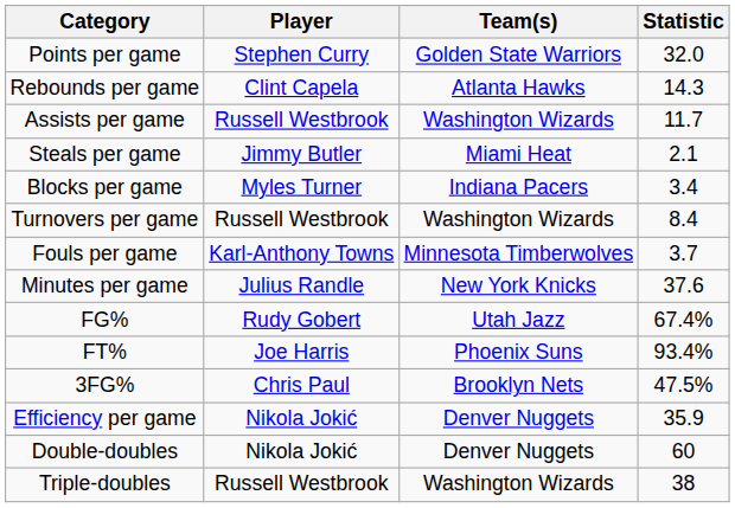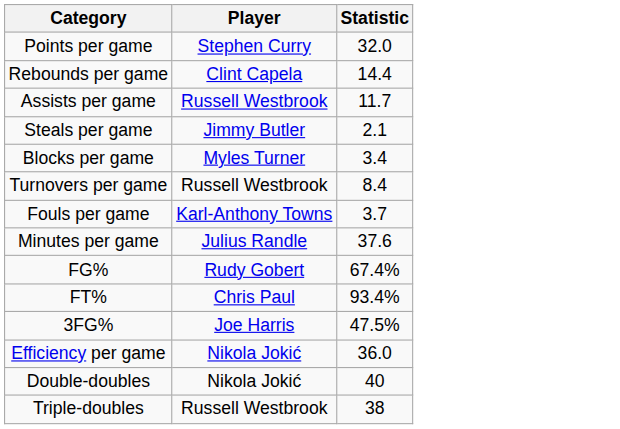- column: Team(s) | Golden State Warriors | Atlanta Hawks | Washington Wizards | Miami Heat | Indiana Pacers | Washington Wizards | Minnesota Timberwolves | New York Knicks | Utah Jazz | Phoenix Suns | Brooklyn Nets | Denver Nuggets | Denver Nuggets | Washington Wizards
Rebounds per game | Statistic: 14.3 -> 14.4
FT% | Player: Joe Harris -> Chris Paul
3FG% | Player: Chris Paul -> Joe Harris
Efficiency per game | Statistic: 35.9 -> 36.0
Double-doubles | Statistic: 60 -> 40
